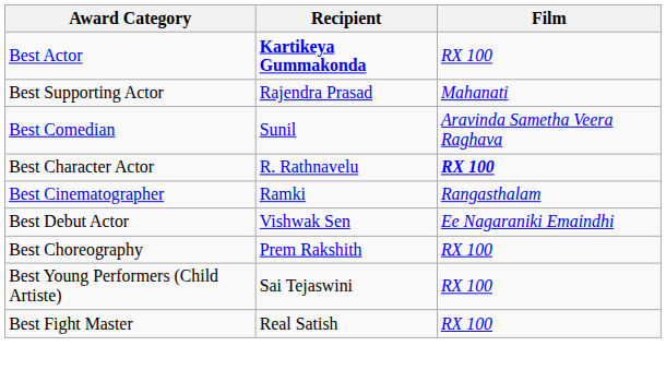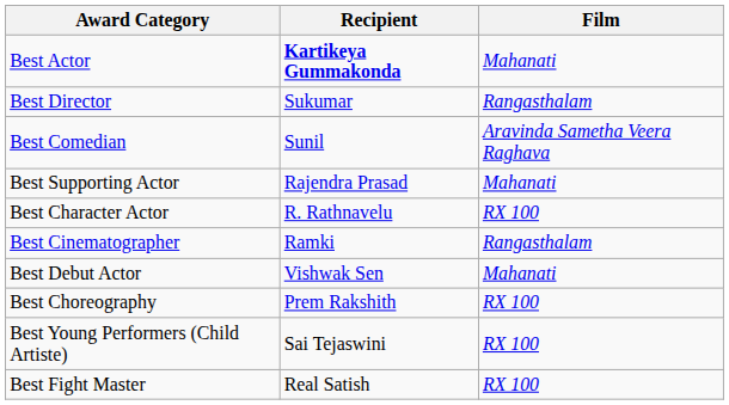Best Actor | Film: RX 100 -> Mahanati
+ row: Best Director | Sukumar | Rangasthalam
rows swapped: Best Supporting Actor <-> Best Comedian
Best Character Actor | Film: bold -> normal
Best Debut Actor | Film: Ee Nagaraniki Emaindhi -> Mahanati
